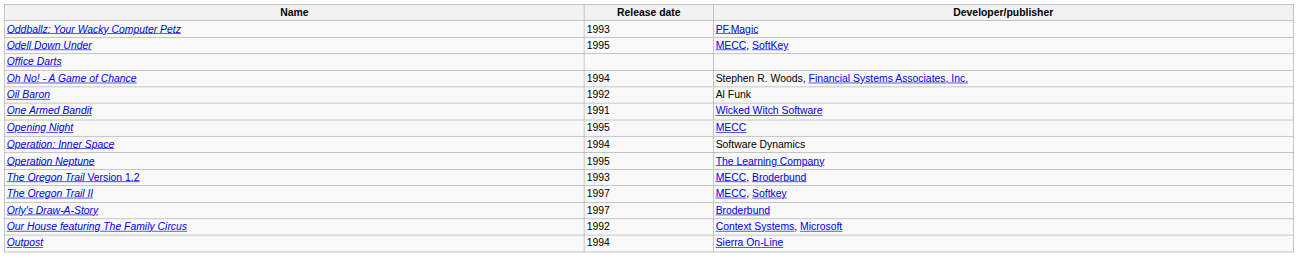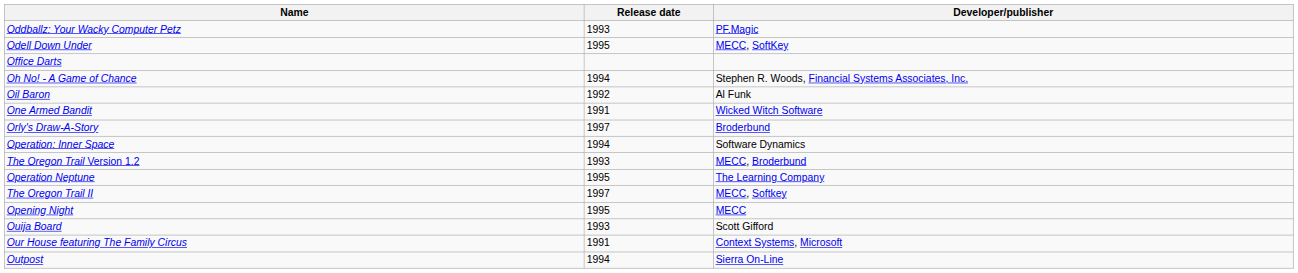rows swapped: Opening Night <-> Orly's Draw-A-Story
rows swapped: Operation Neptune <-> The Oregon Trail Version 1.2
+ row: Ouija Board | 1993 | Scott Gifford
Our House featuring The Family Circus | Release date: 1992 -> 1991
